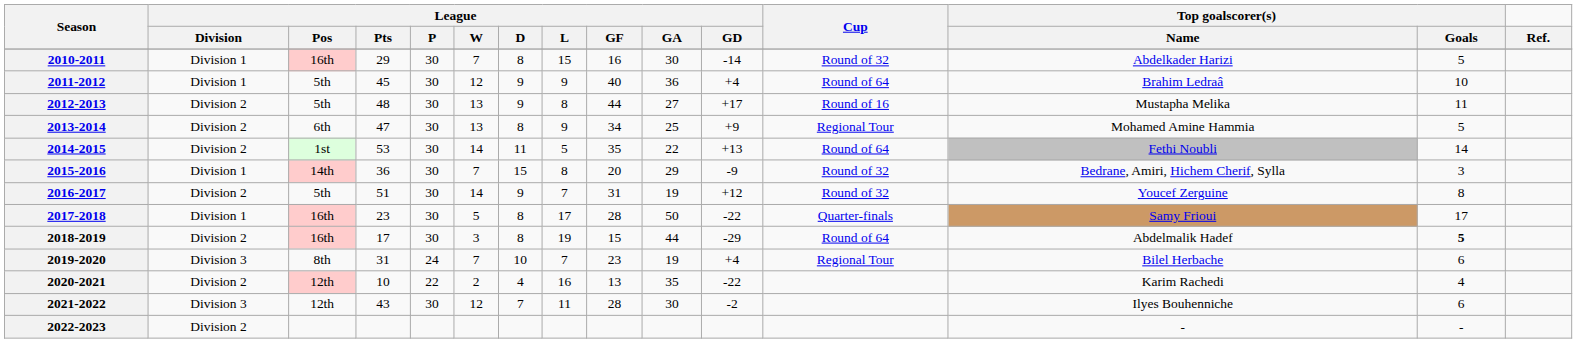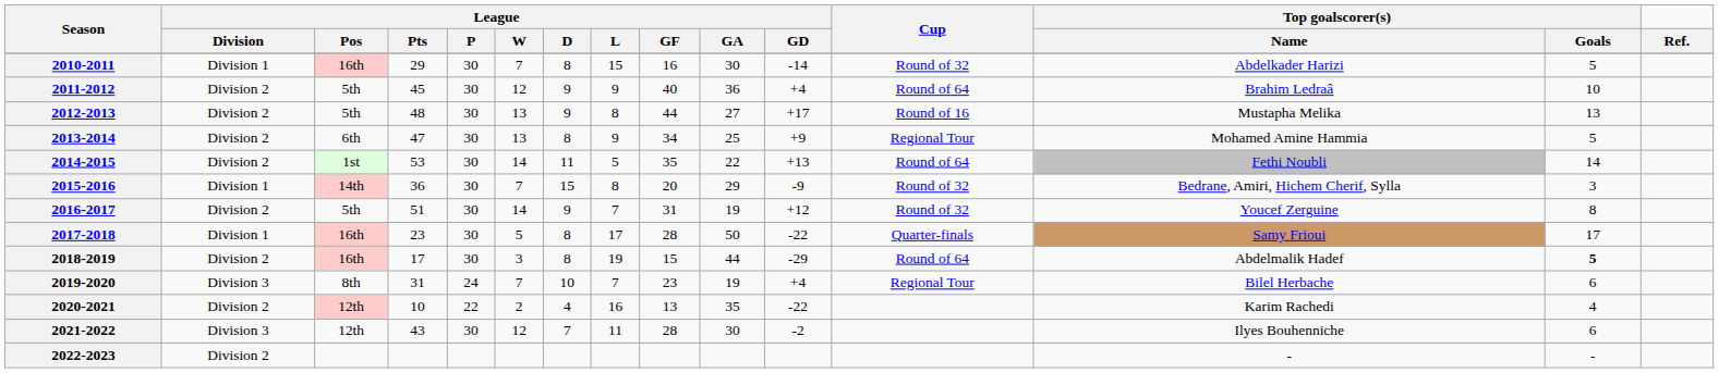2011-2012 | League / Division: Division 1 -> Division 2
2012-2013 | Top goalscorer(s) / Goals: 11 -> 13
